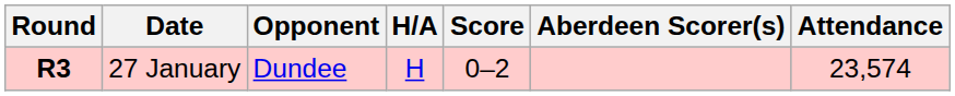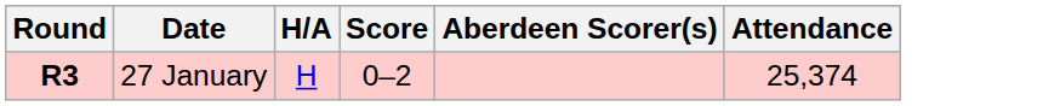- column: Opponent | Dundee
27 January | Attendance: 23,574 -> 25,374
